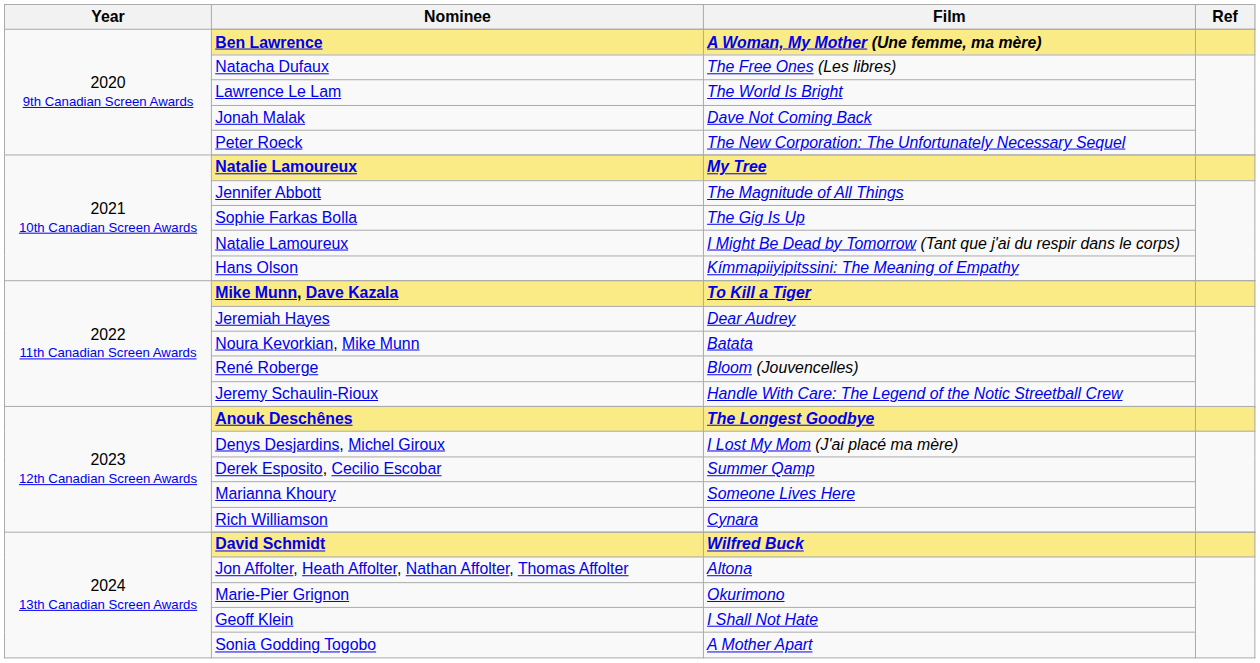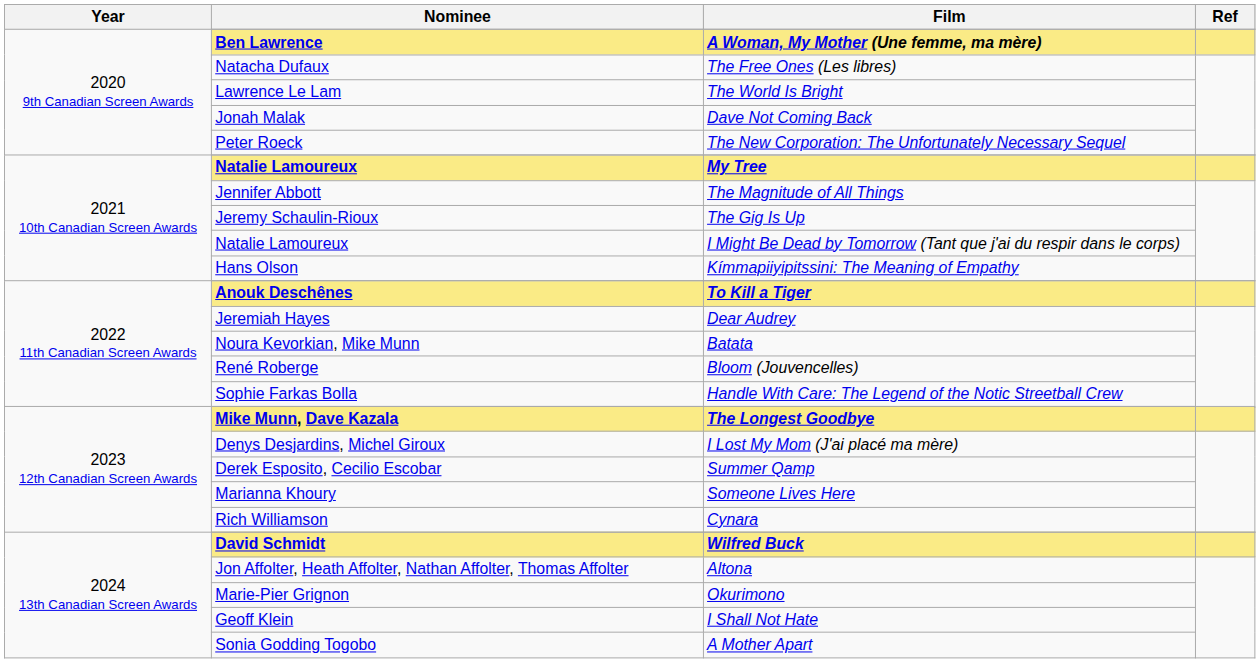The Gig Is Up | Nominee: Sophie Farkas Bolla -> Jeremy Schaulin-Rioux
To Kill a Tiger | Nominee: Mike Munn, Dave Kazala -> Anouk Deschênes
Handle With Care: The Legend of the Notic Streetball Crew | Nominee: Jeremy Schaulin-Rioux -> Sophie Farkas Bolla
The Longest Goodbye | Nominee: Anouk Deschênes -> Mike Munn, Dave Kazala
